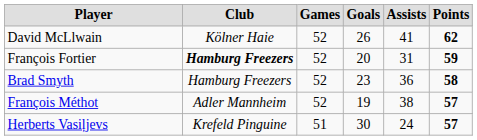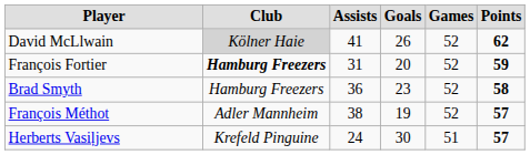columns swapped: Games <-> Assists
David McLlwain | Club: no background -> lightgrey background
